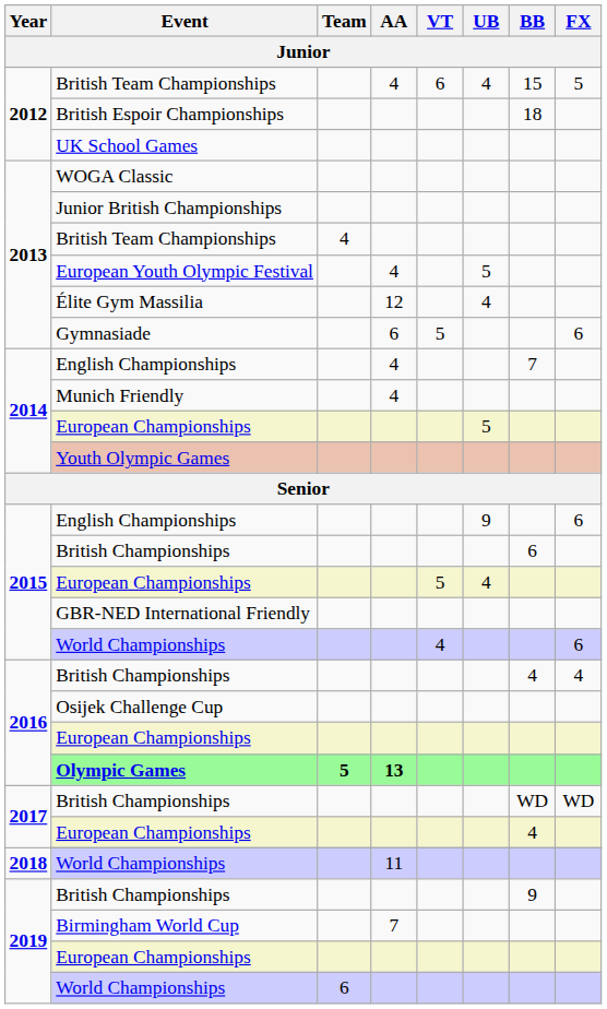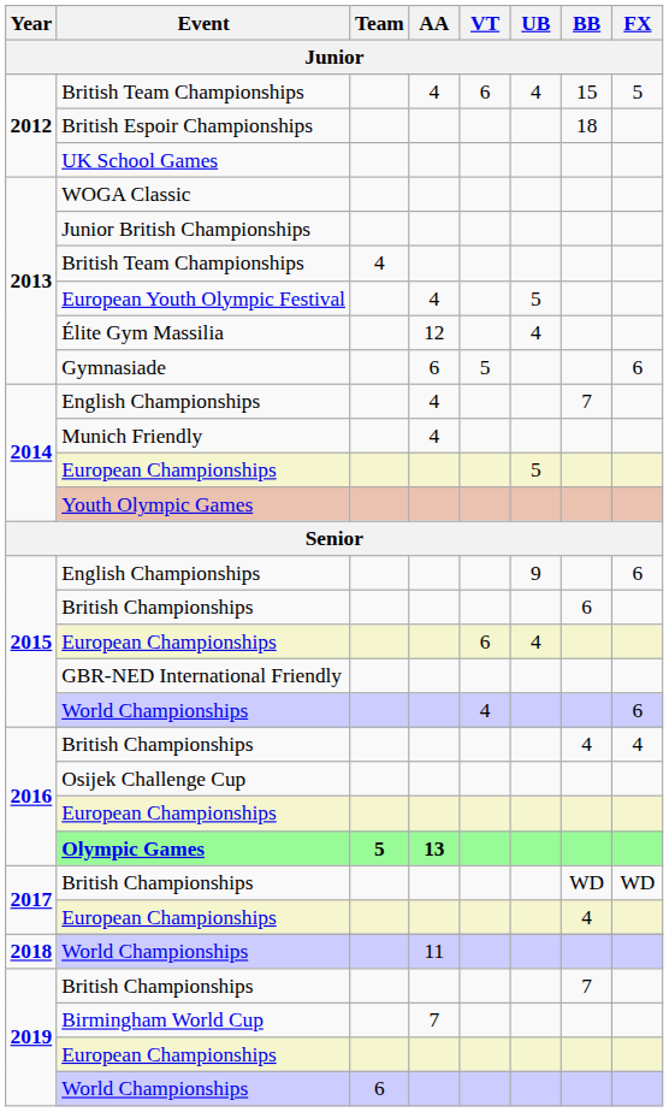2015 / European Championships | VT: 5 -> 6
2019 / British Championships | BB: 9 -> 7
